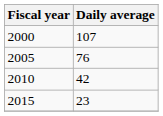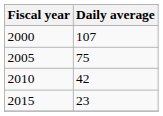2005 | Daily average: 76 -> 75
